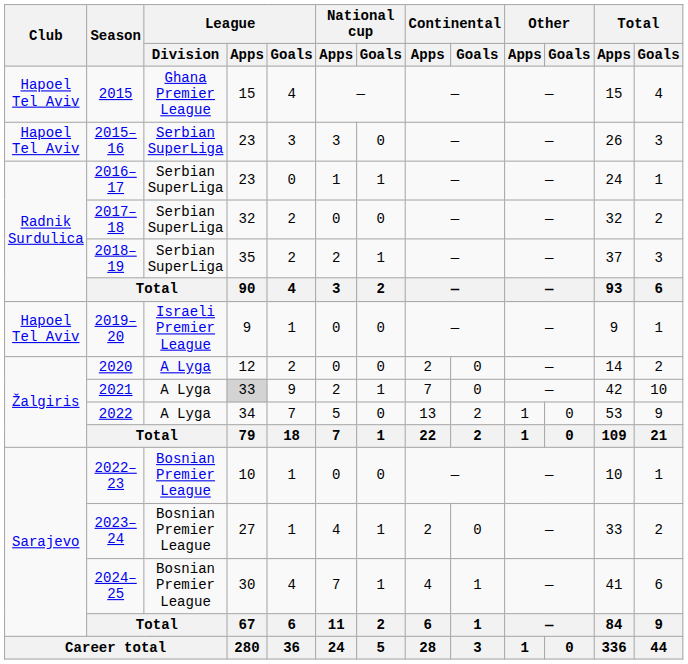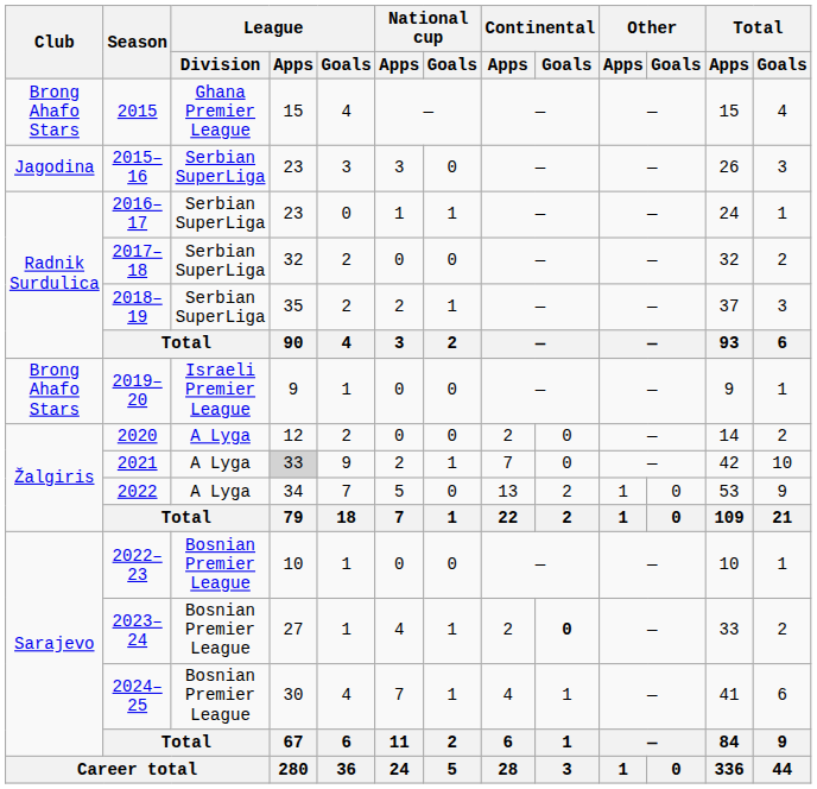2015 | Club: Hapoel Tel Aviv -> Brong Ahafo Stars
2015–16 | Club: Hapoel Tel Aviv -> Jagodina
2019–20 | Club: Hapoel Tel Aviv -> Brong Ahafo Stars
2023–24 | Continental / Goals: normal -> bold
